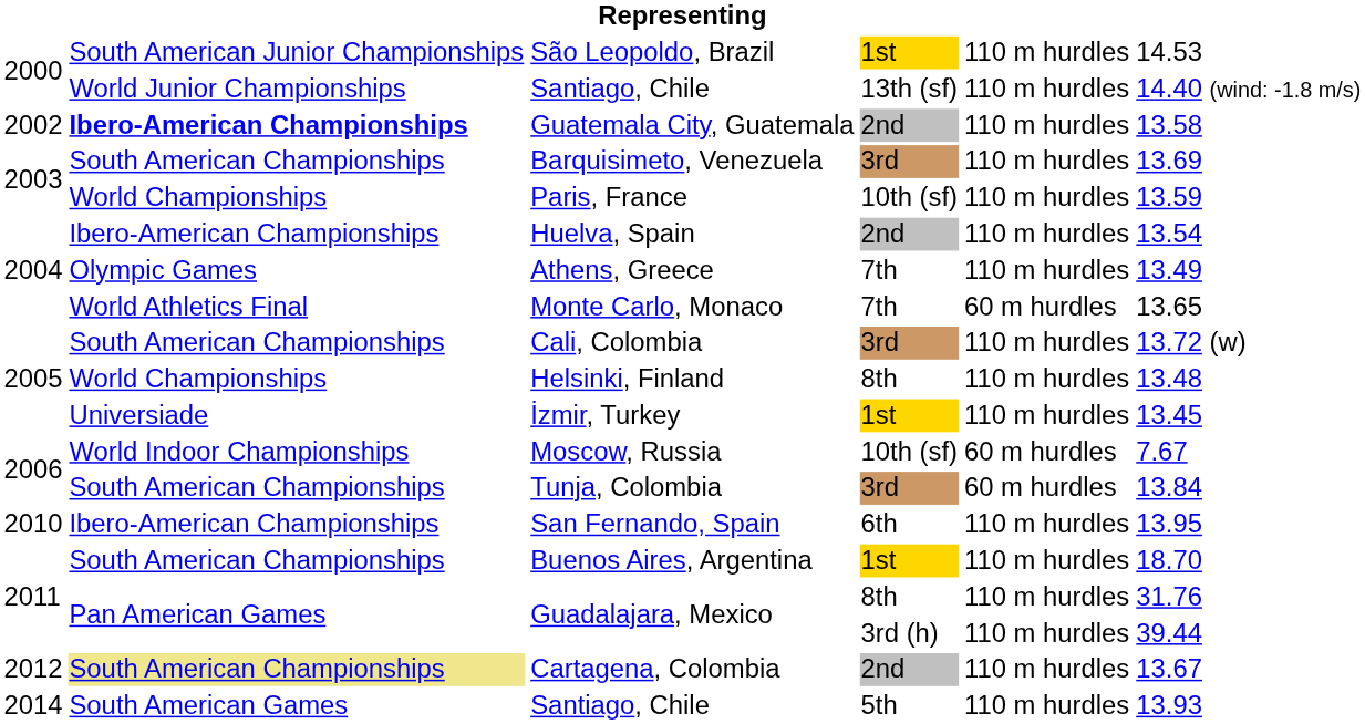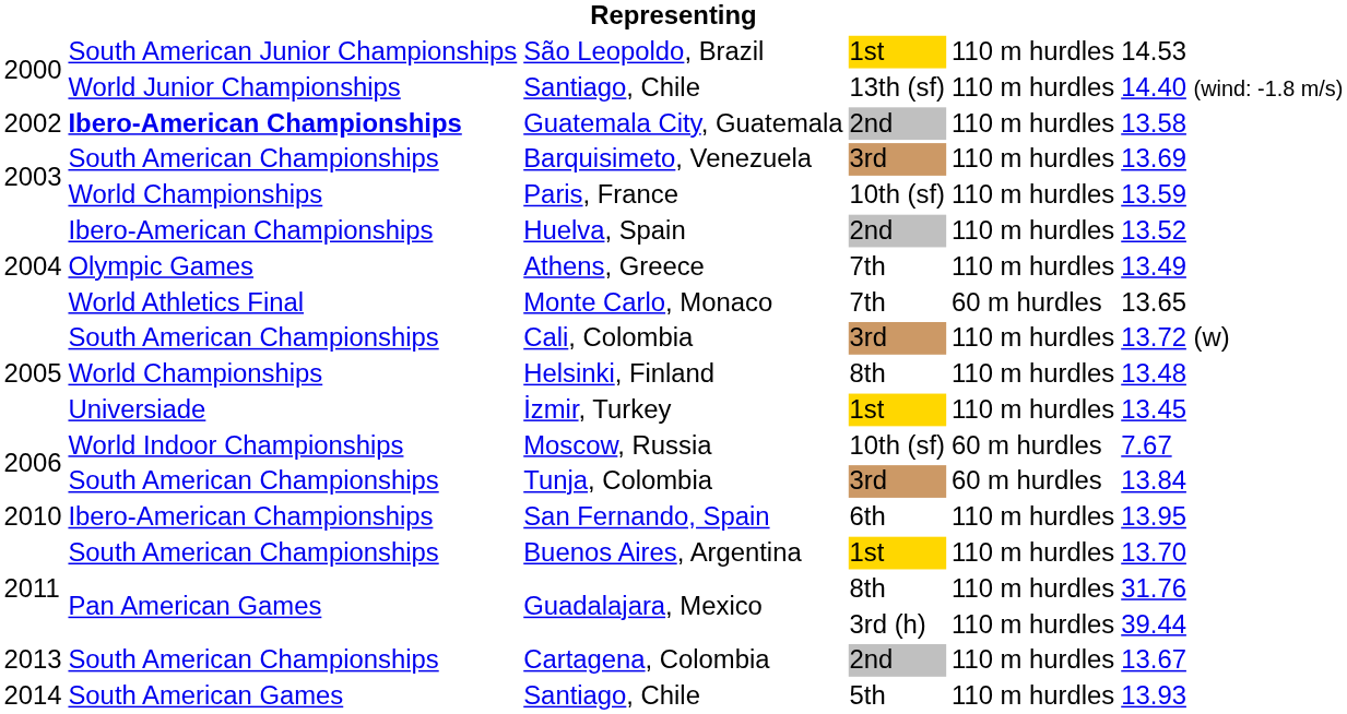Huelva, Spain | column 6: 13.54 -> 13.52
Buenos Aires, Argentina | column 6: 18.70 -> 13.70
Cartagena, Colombia | column 1: 2012 -> 2013
Cartagena, Colombia | column 2: khaki background -> no background
